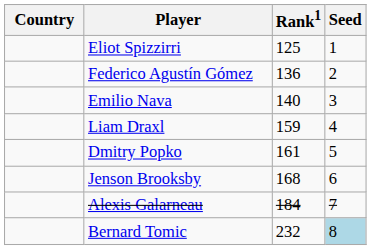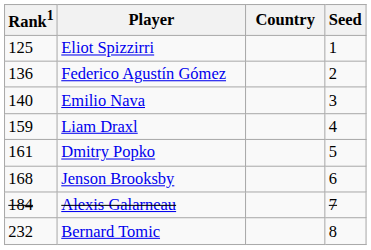columns swapped: Country <-> Rank1
Bernard Tomic | Seed: lightblue background -> no background
